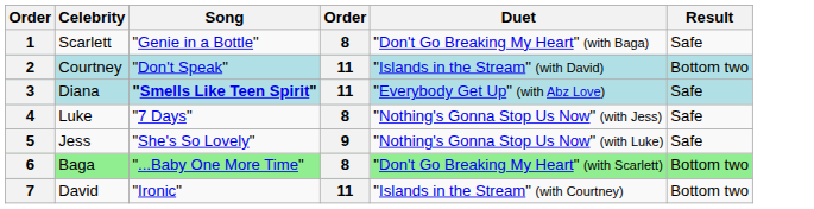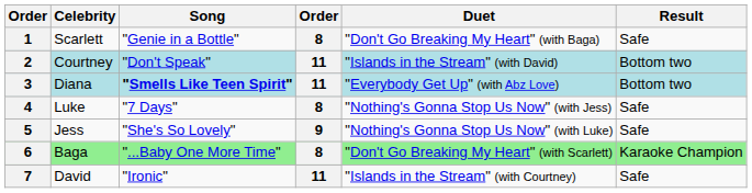3 | Result: Safe -> Bottom two
6 | Result: Bottom two -> Karaoke Champion
7 | Result: Bottom two -> Safe
